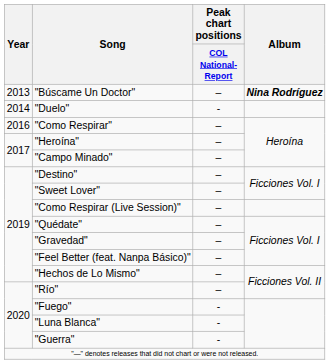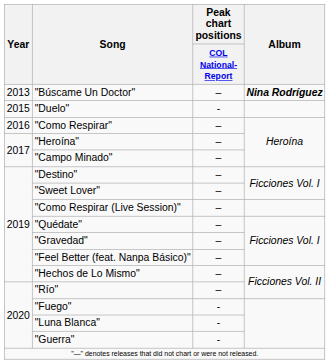"Duelo" | Year: 2014 -> 2015
